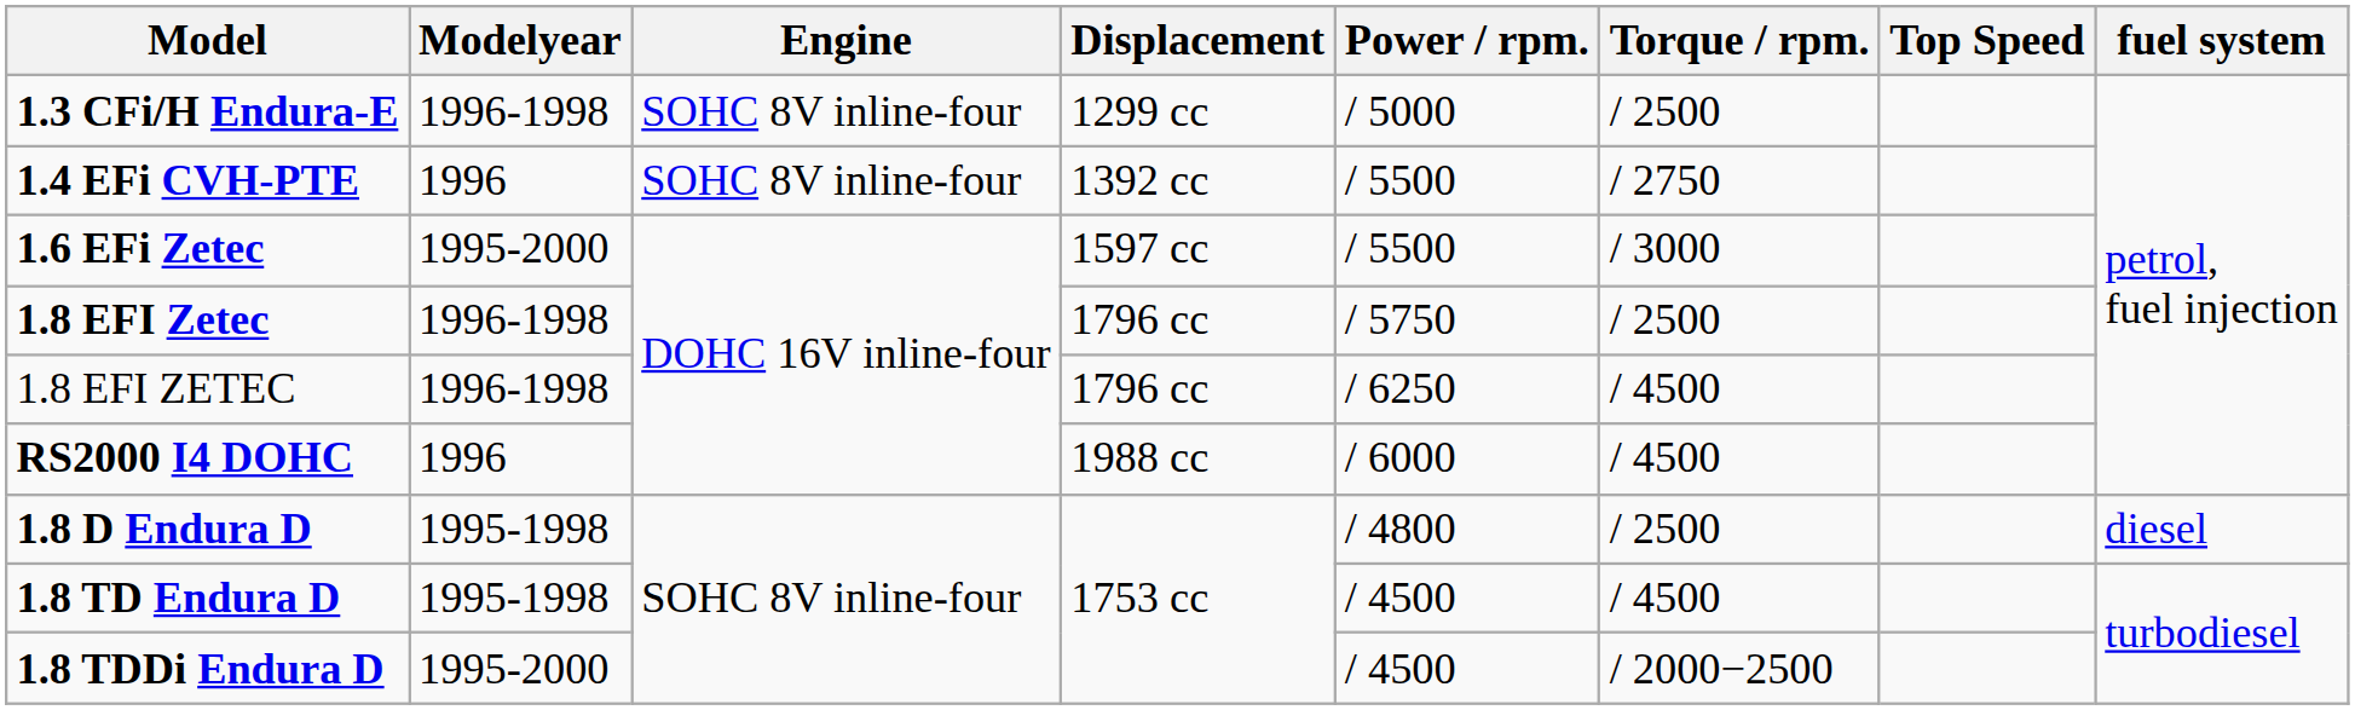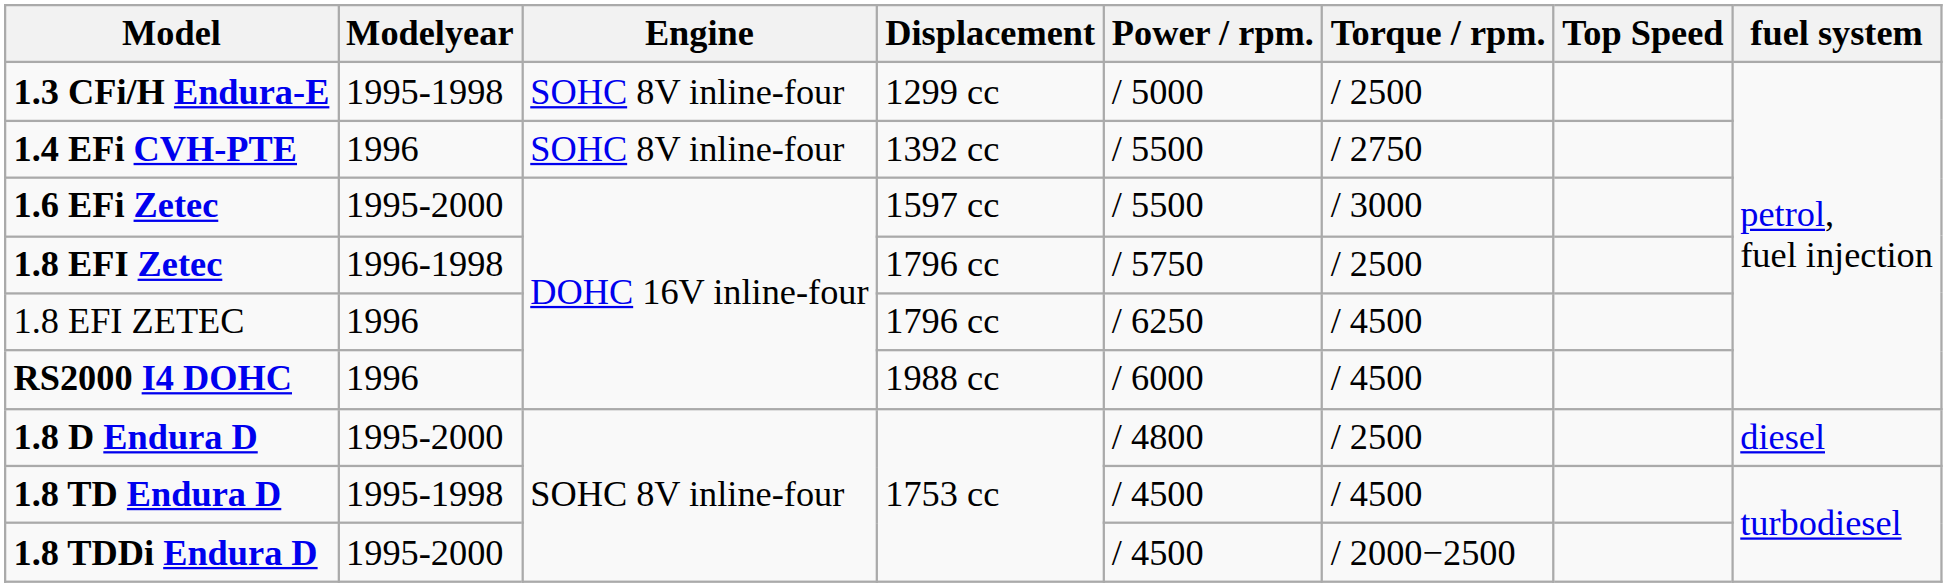1.3 CFi/H Endura-E | Modelyear: 1996-1998 -> 1995-1998
1.8 EFI ZETEC | Modelyear: 1996-1998 -> 1996
1.8 D Endura D | Modelyear: 1995-1998 -> 1995-2000
